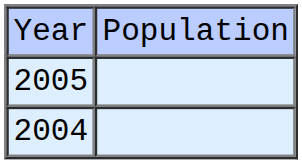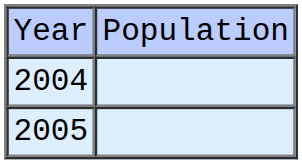rows swapped: 2004 <-> 2005
